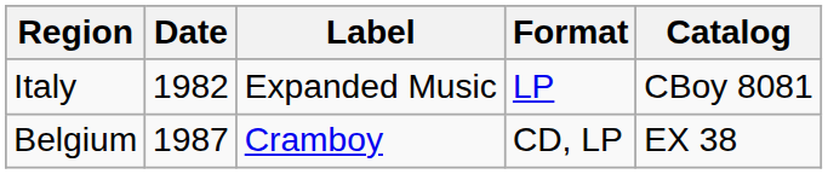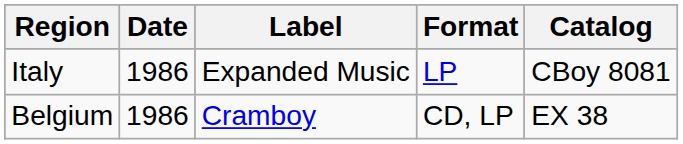Italy | Date: 1982 -> 1986
Belgium | Date: 1987 -> 1986
